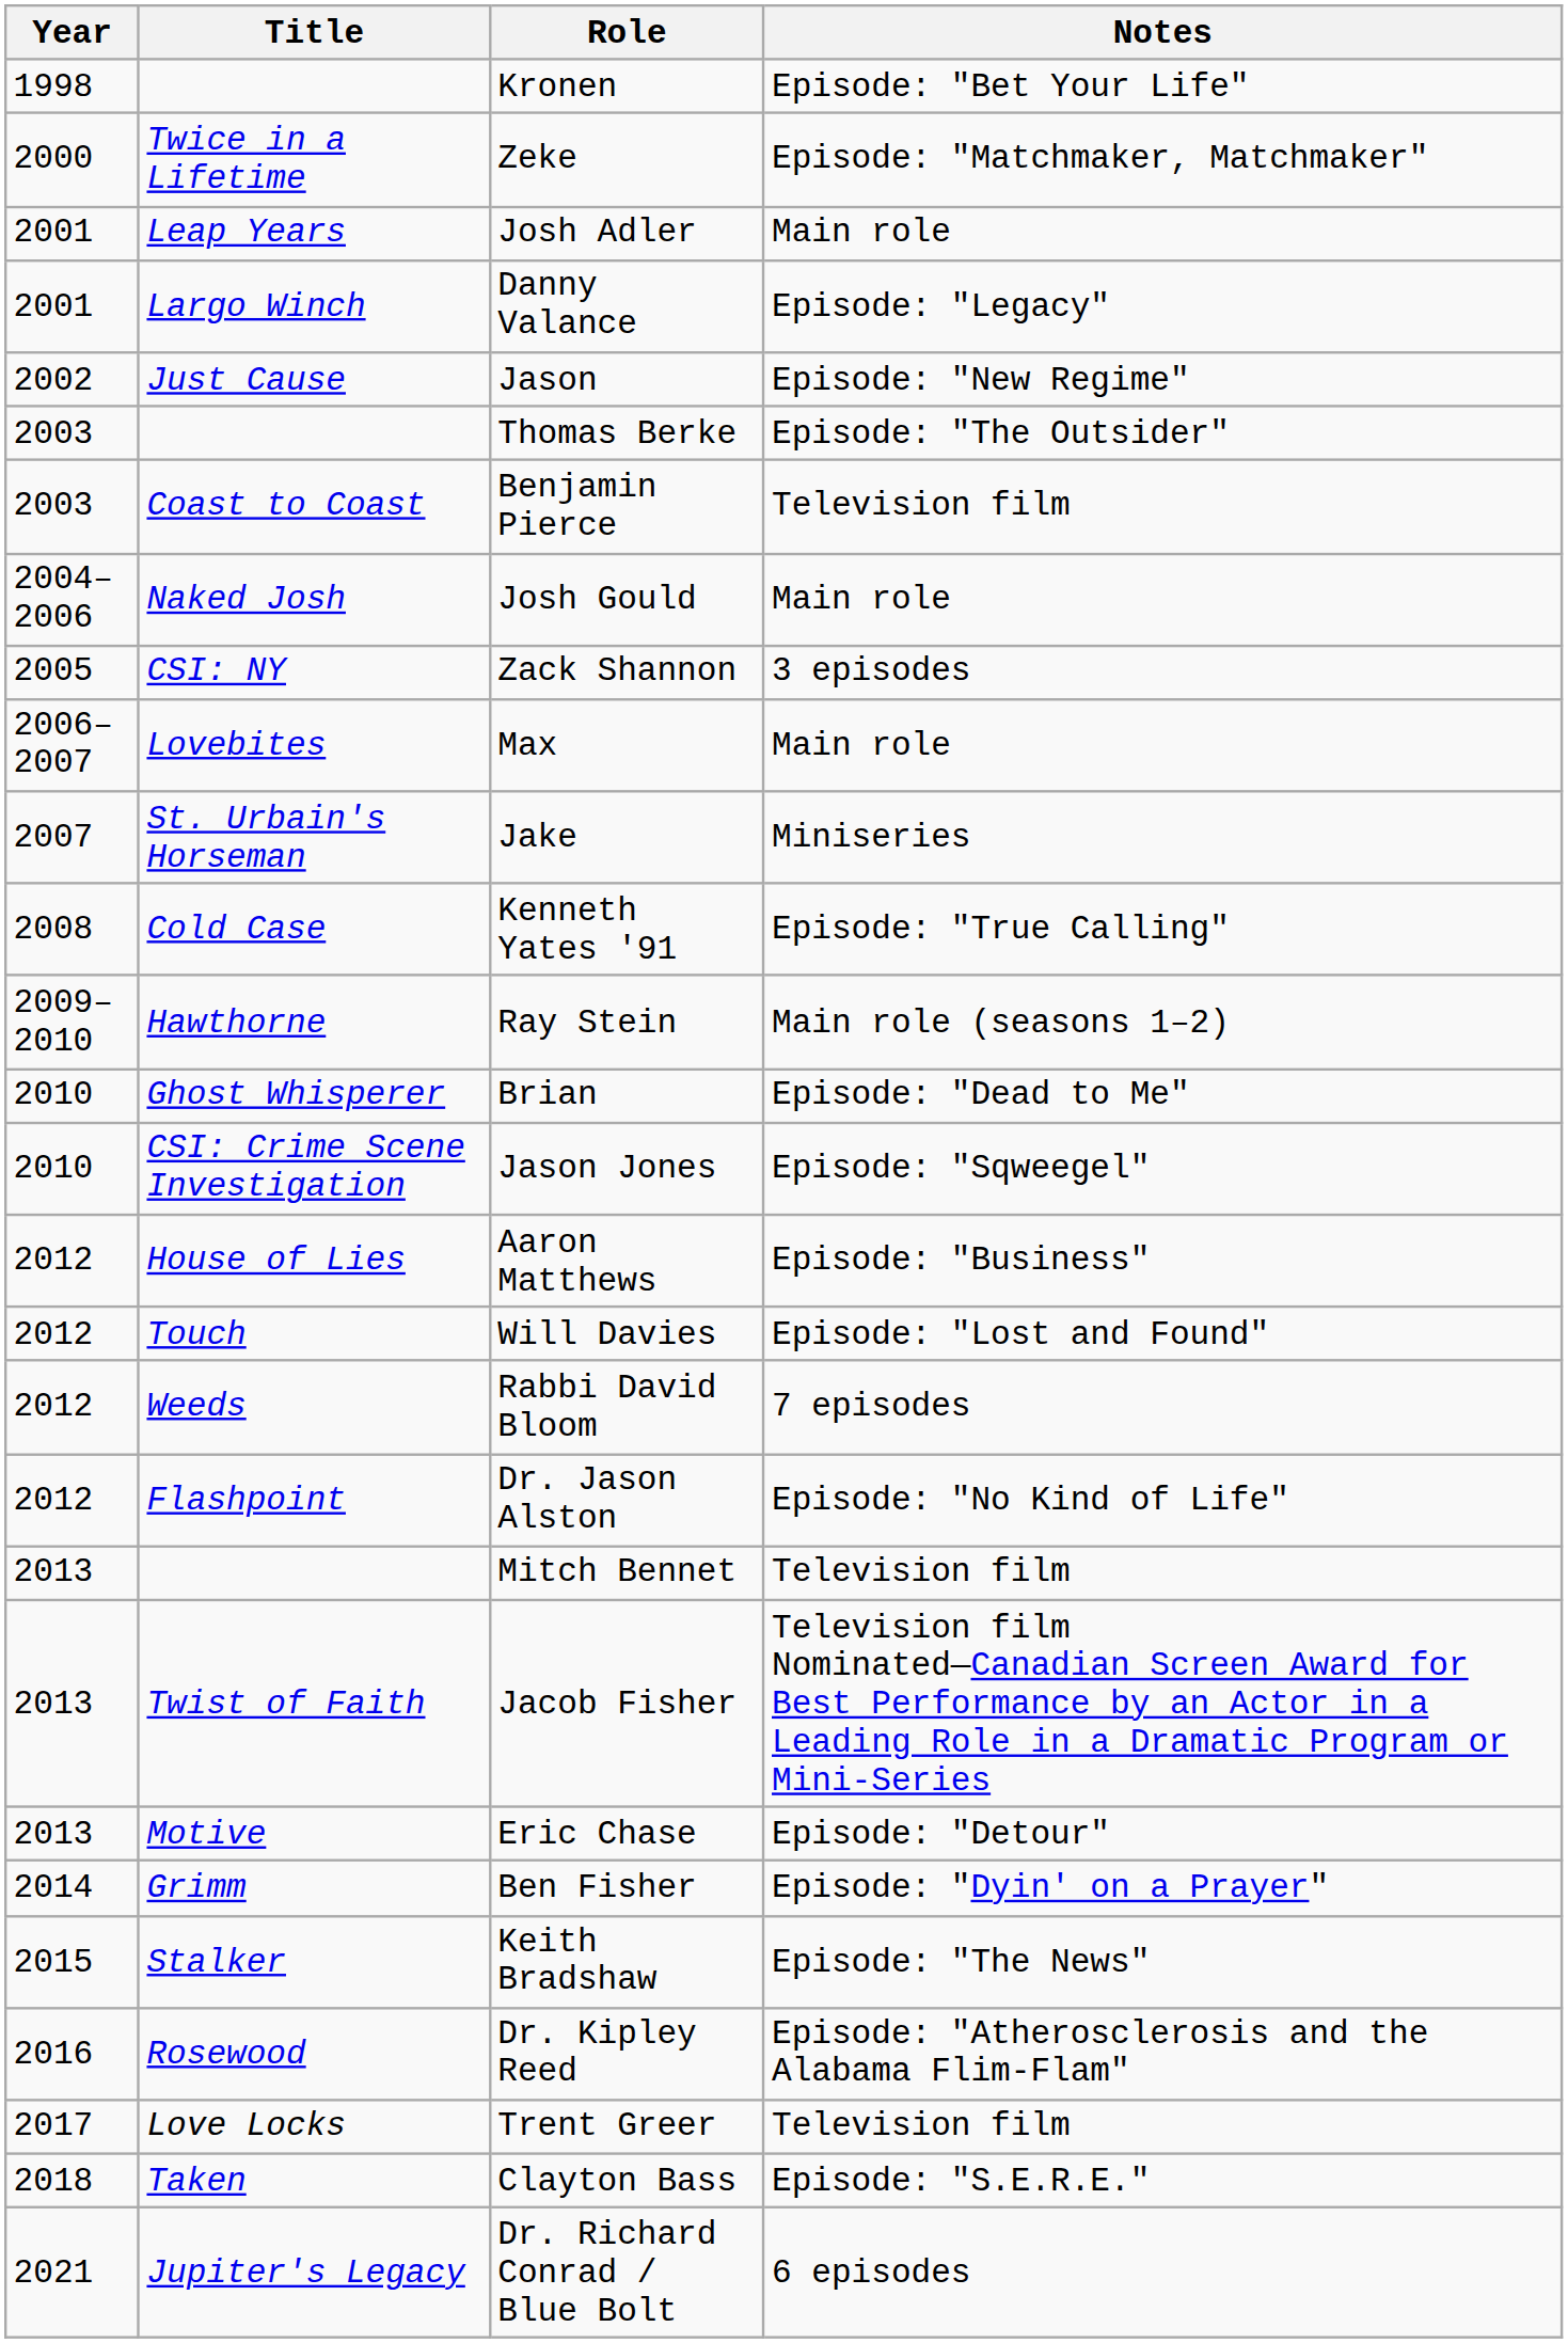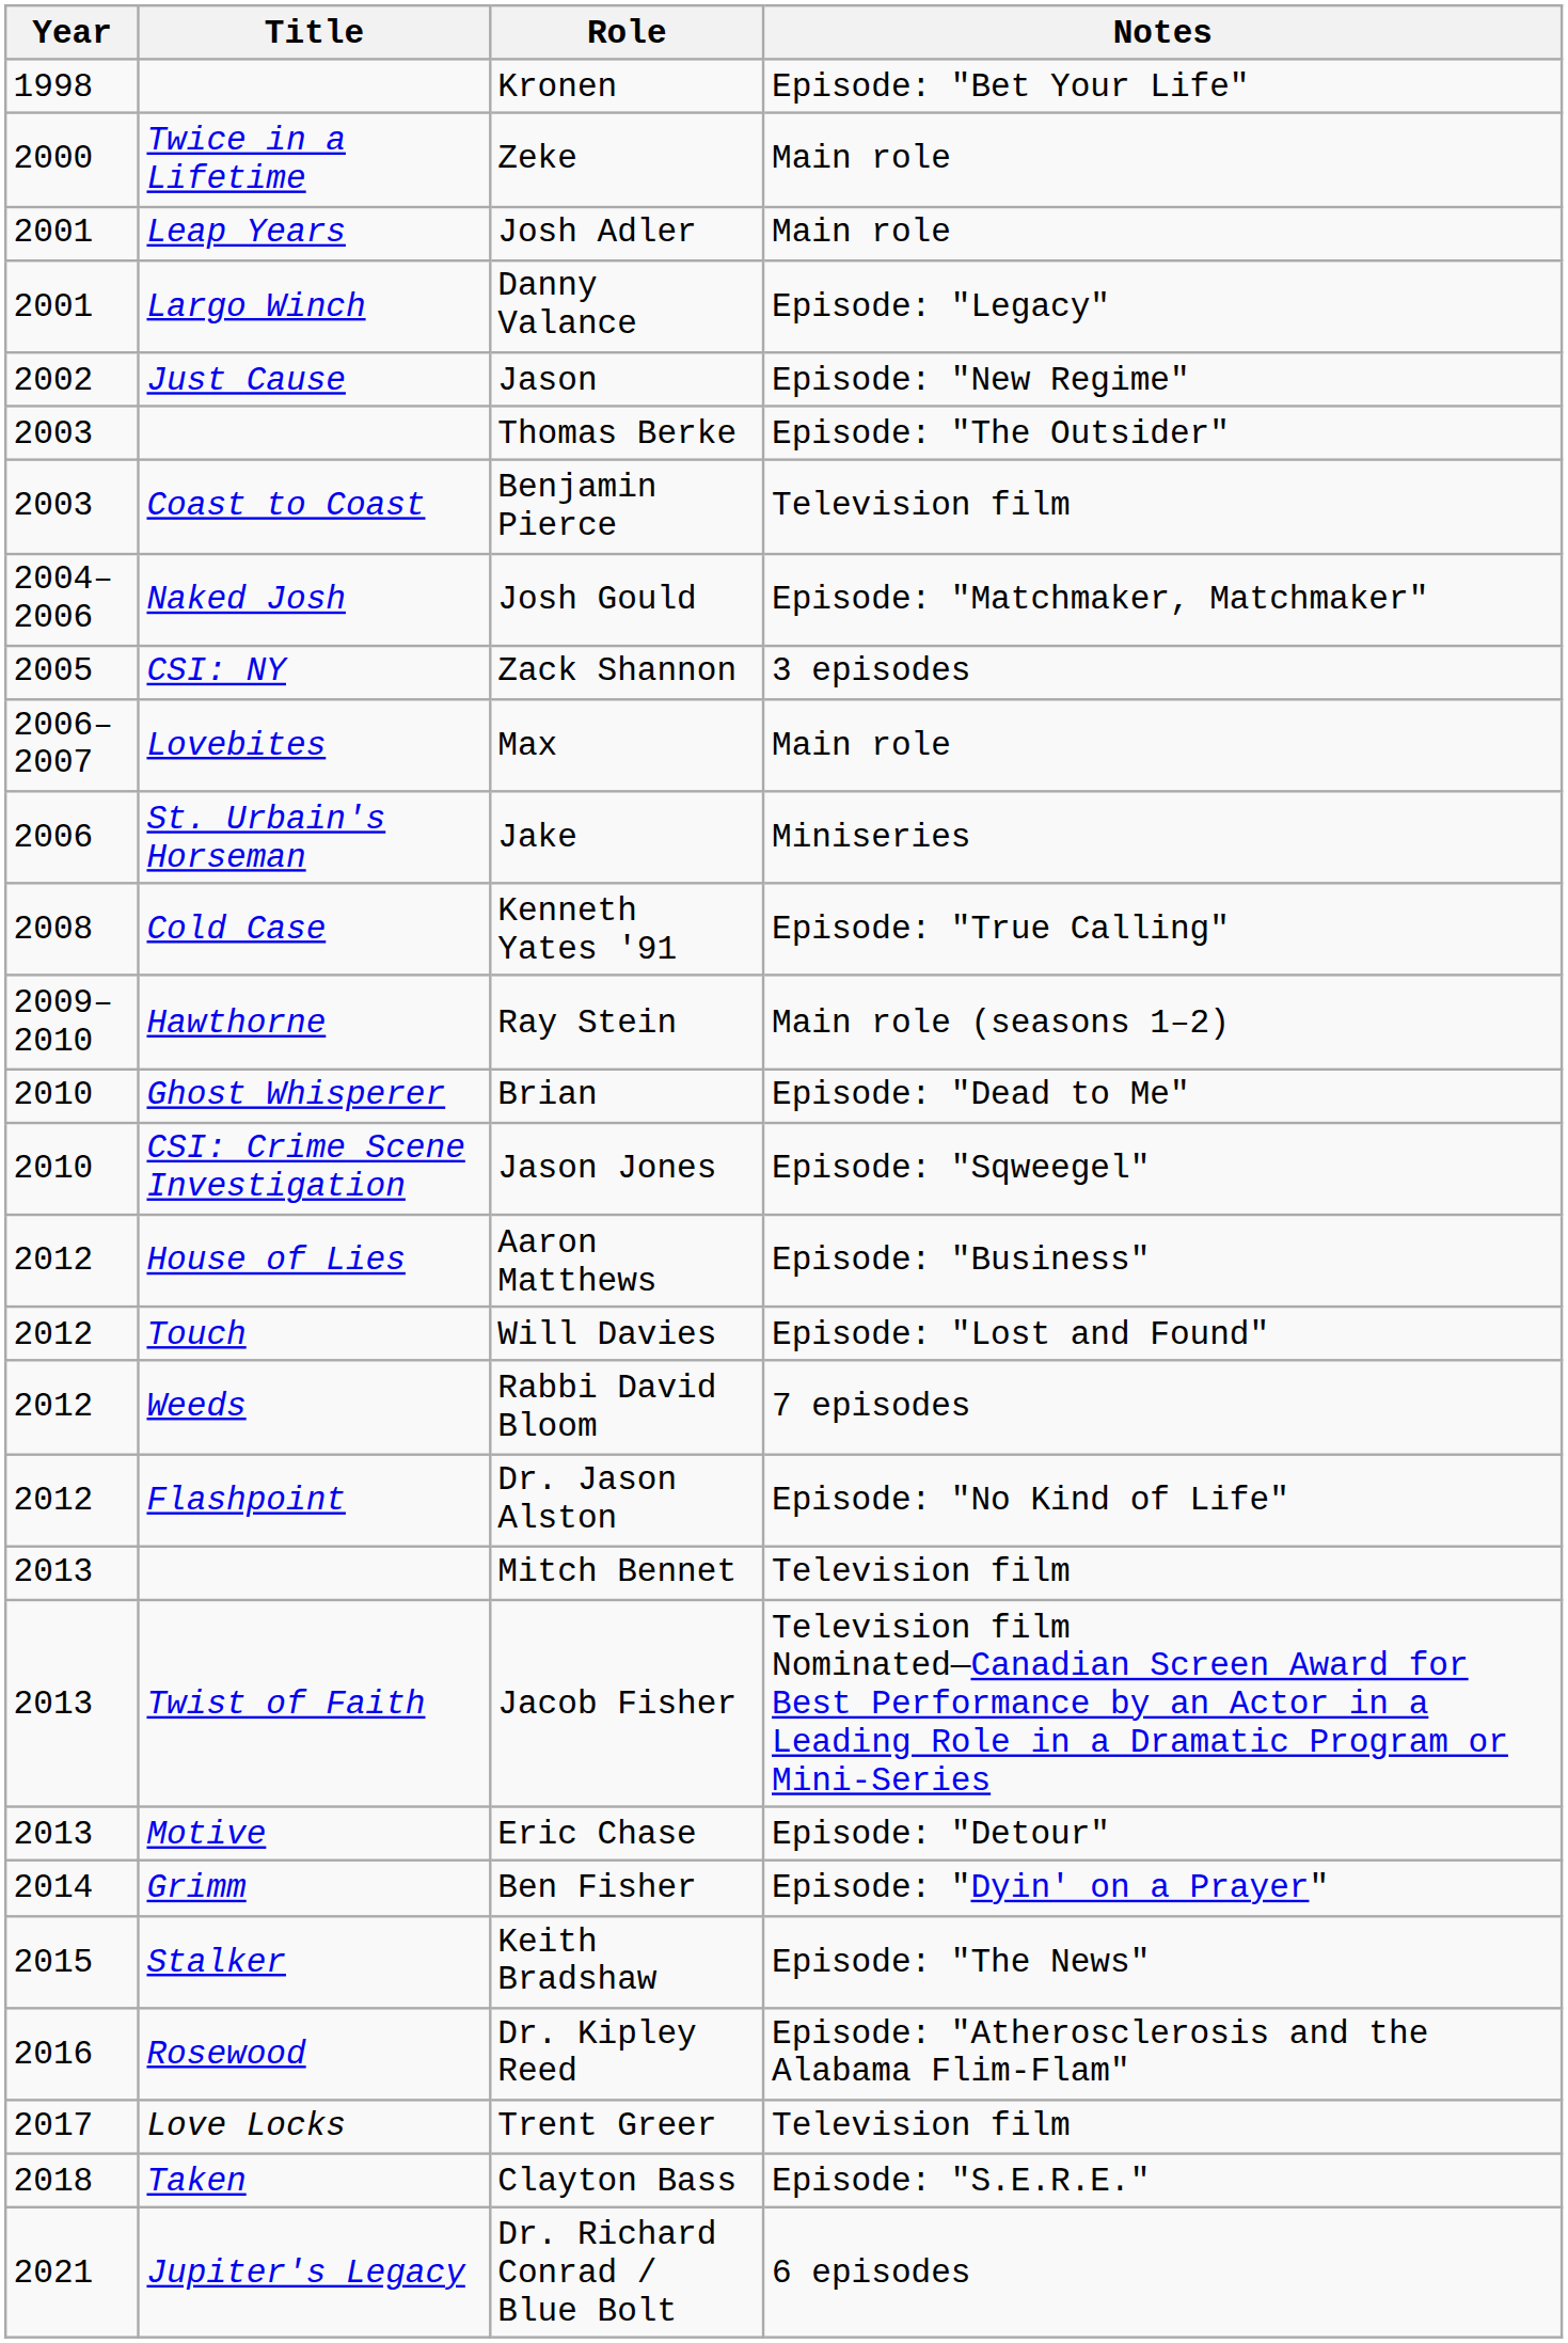Zeke | Notes: Episode: "Matchmaker, Matchmaker" -> Main role
Josh Gould | Notes: Main role -> Episode: "Matchmaker, Matchmaker"
Jake | Year: 2007 -> 2006
